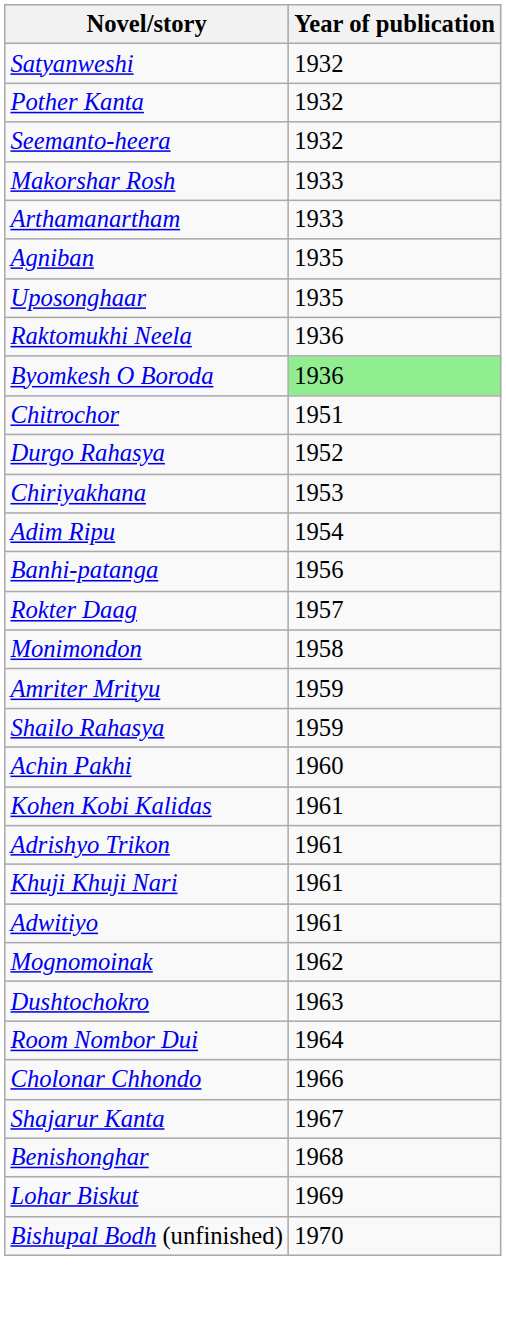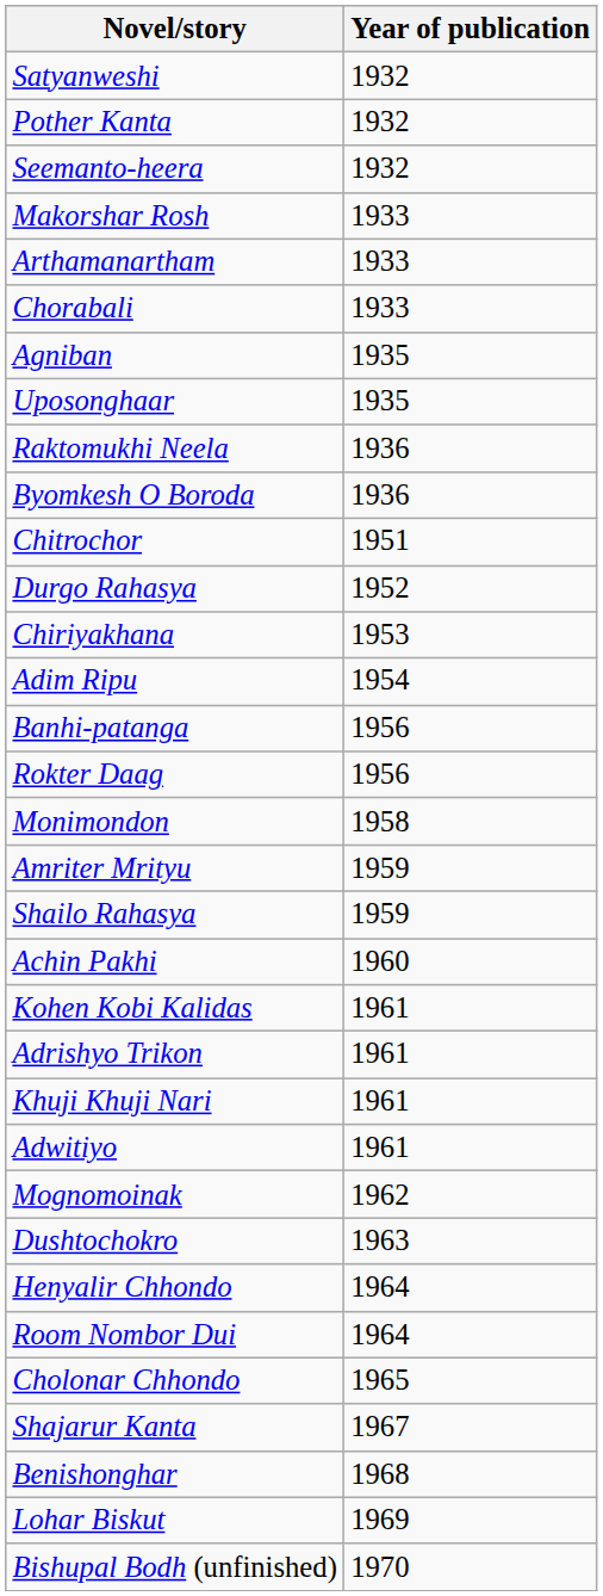+ row: Chorabali | 1933
Byomkesh O Boroda | Year of publication: lightgreen background -> no background
Rokter Daag | Year of publication: 1957 -> 1956
+ row: Henyalir Chhondo | 1964
Cholonar Chhondo | Year of publication: 1966 -> 1965
